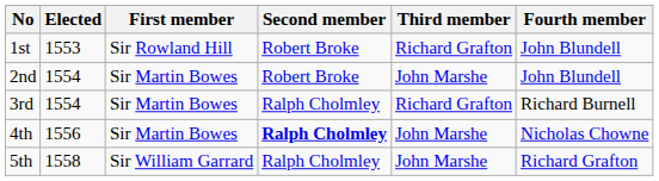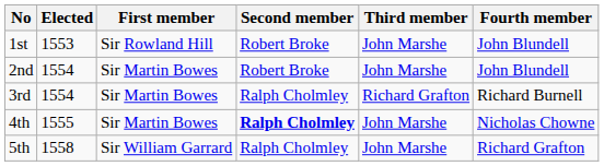1st | Third member: Richard Grafton -> John Marshe
4th | Elected: 1556 -> 1555
